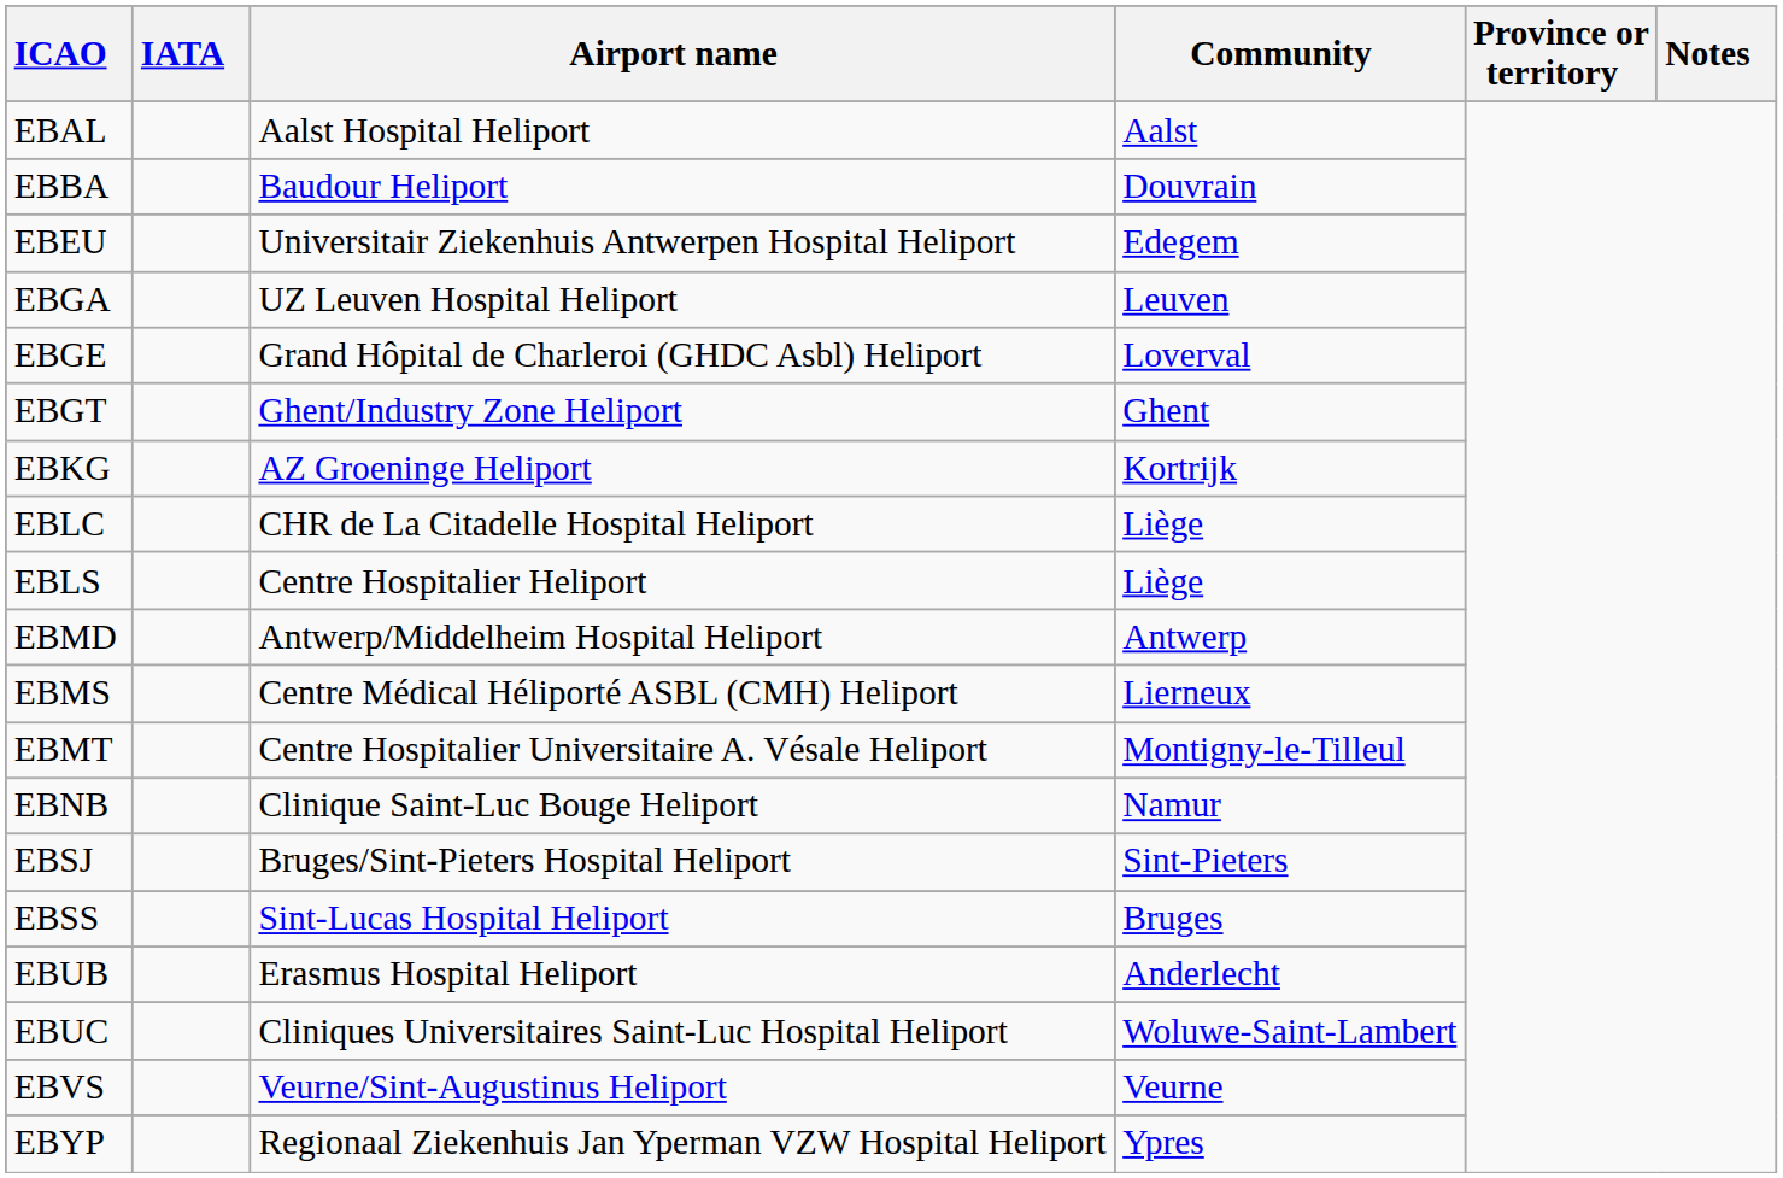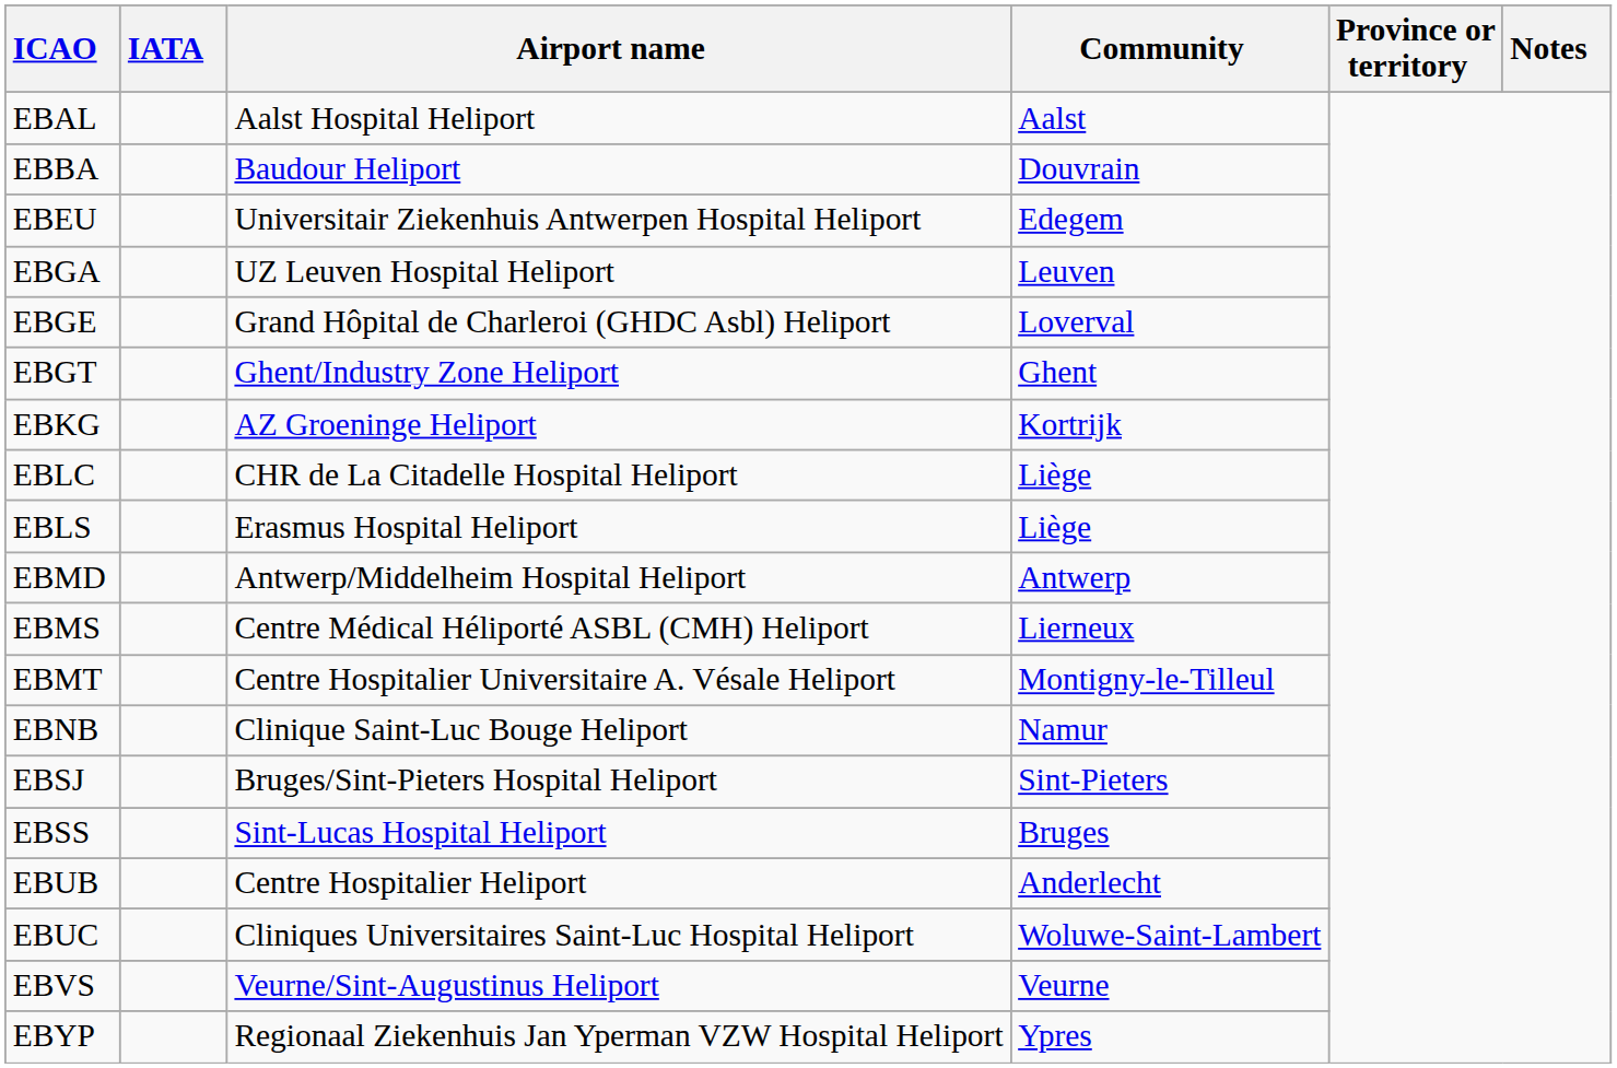EBLS | Airport name: Centre Hospitalier Heliport -> Erasmus Hospital Heliport
EBUB | Airport name: Erasmus Hospital Heliport -> Centre Hospitalier Heliport
